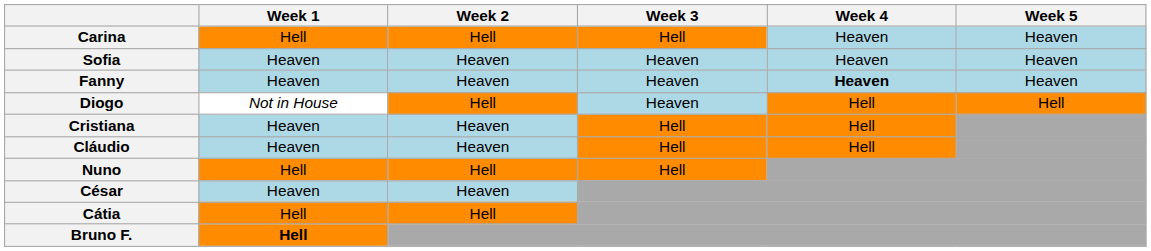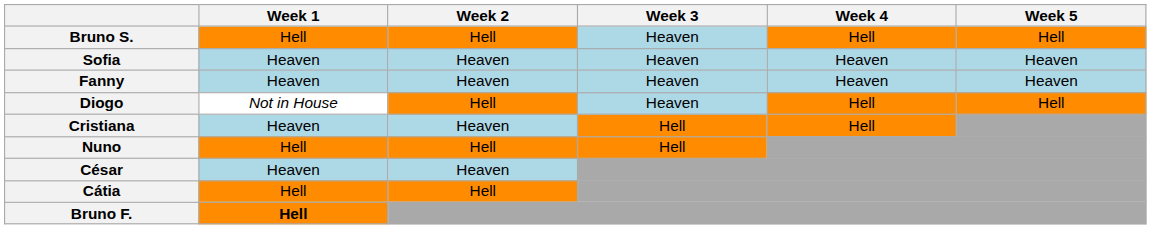+ row: Bruno S. | Hell | Hell | Heaven | Hell | Hell
- row: Carina | Hell | Hell | Hell | Heaven | Heaven
Fanny | Week 4: bold -> normal
- row: Cláudio | Heaven | Heaven | Hell | Hell
